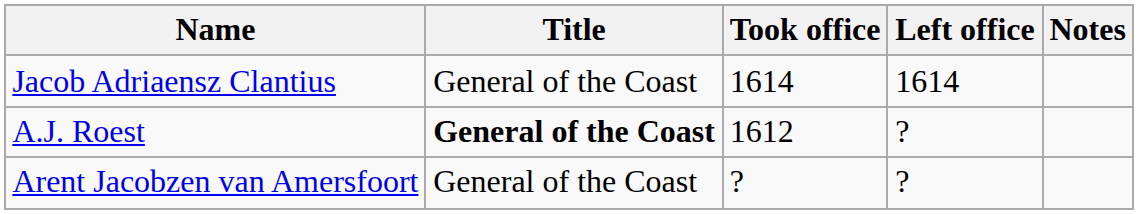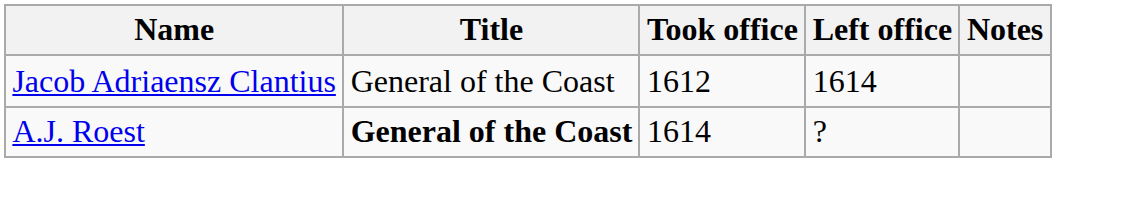Jacob Adriaensz Clantius | Took office: 1614 -> 1612
A.J. Roest | Took office: 1612 -> 1614
- row: Arent Jacobzen van Amersfoort | General of the Coast | ? | ?
